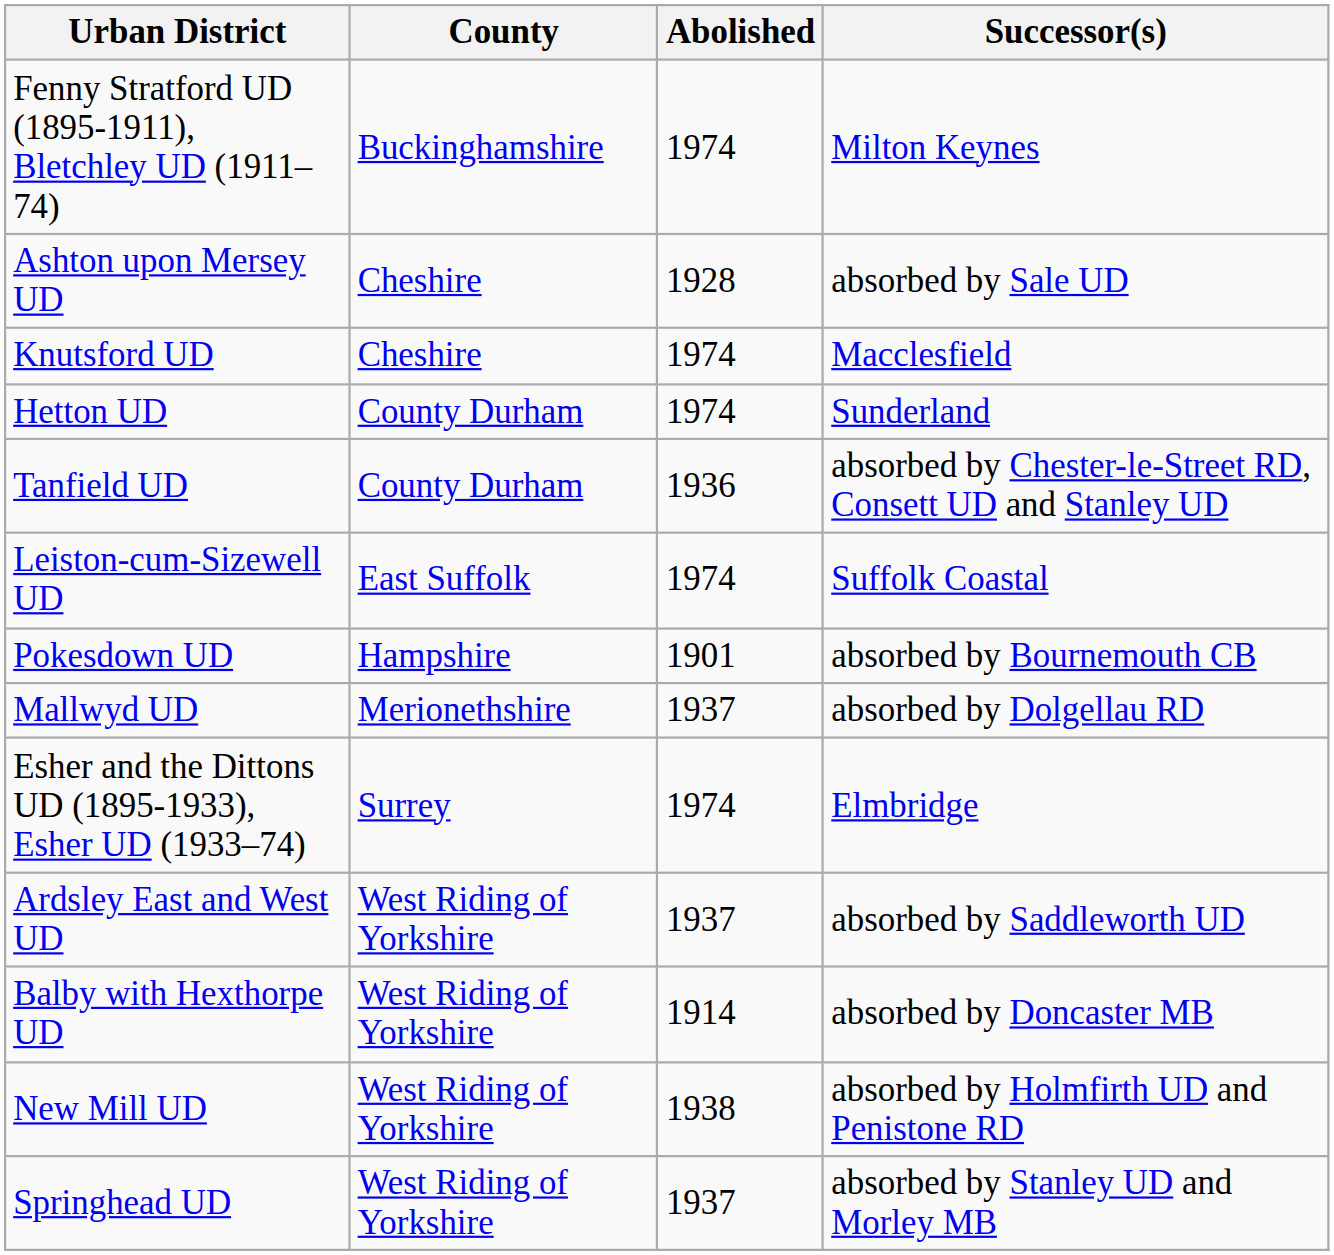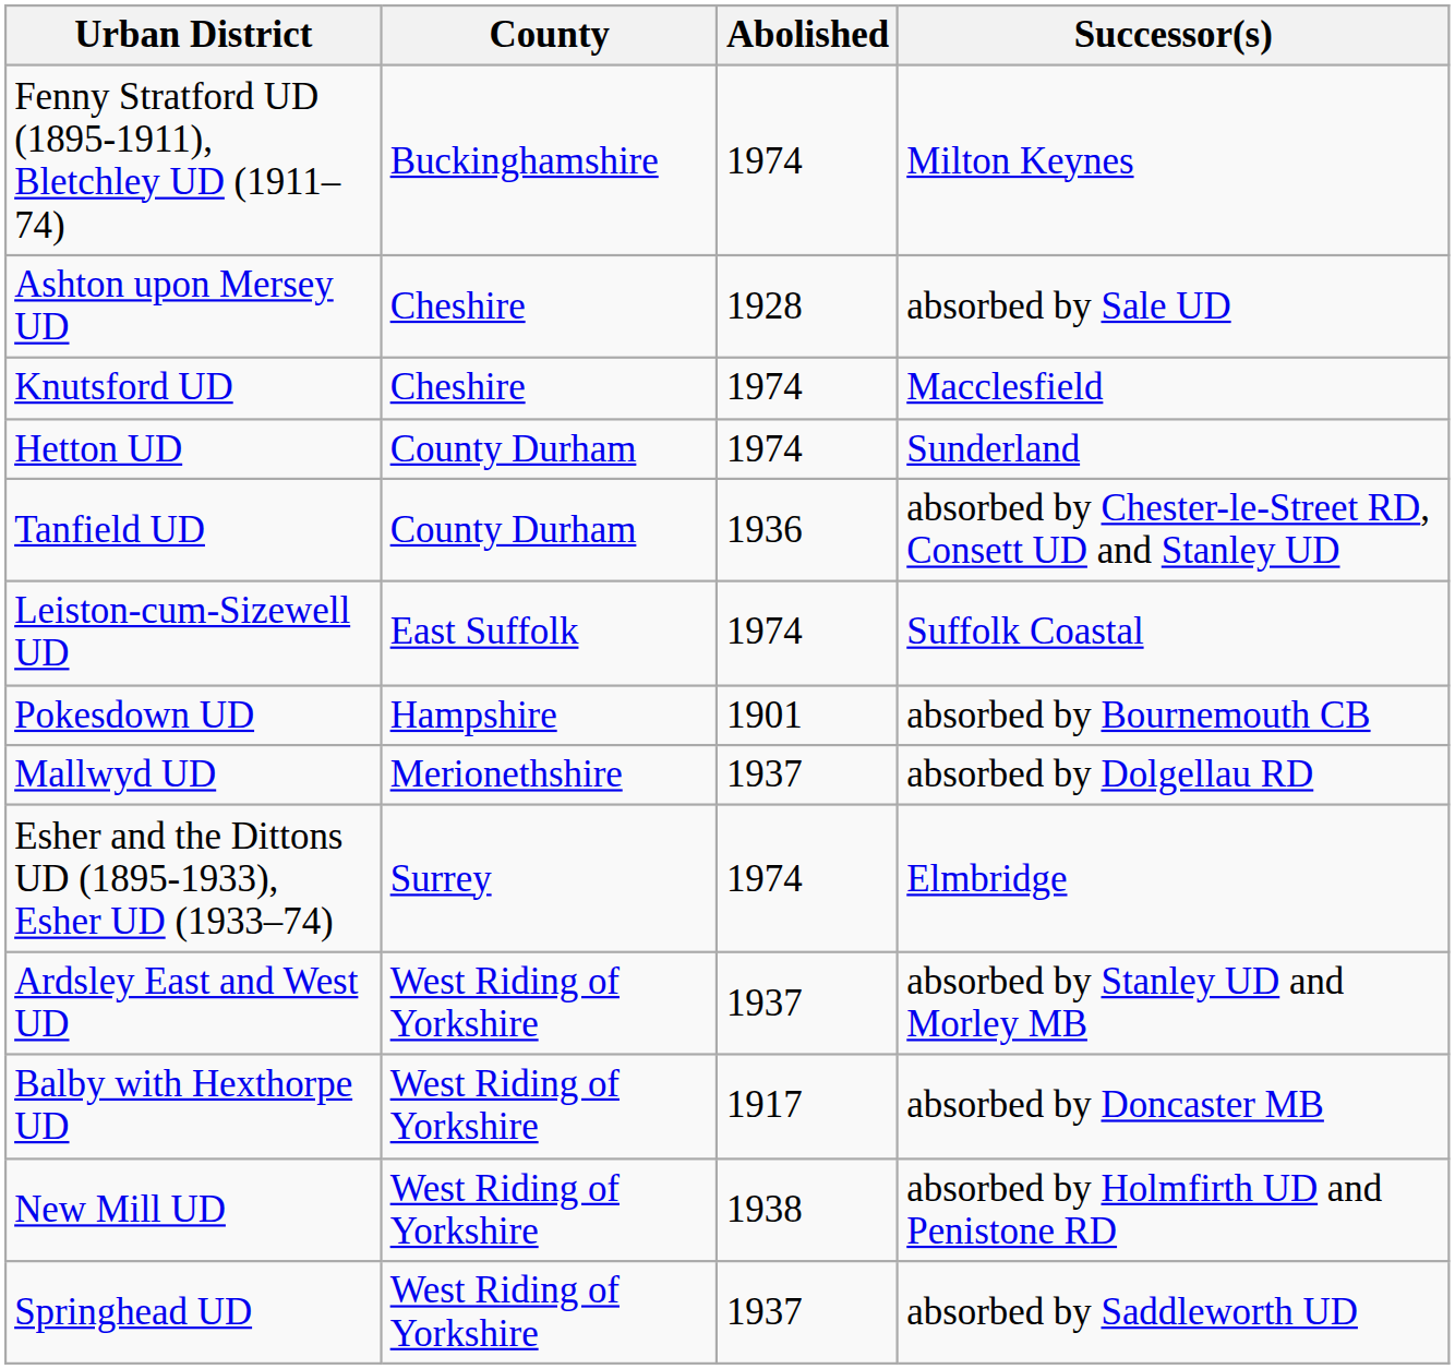Ardsley East and West UD | Successor(s): absorbed by Saddleworth UD -> absorbed by Stanley UD and Morley MB
Balby with Hexthorpe UD | Abolished: 1914 -> 1917
Springhead UD | Successor(s): absorbed by Stanley UD and Morley MB -> absorbed by Saddleworth UD
